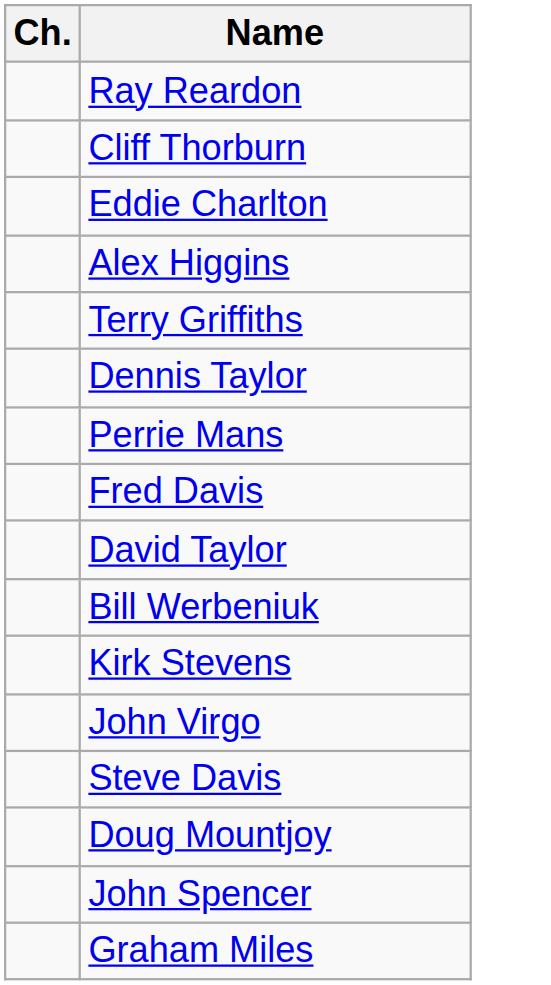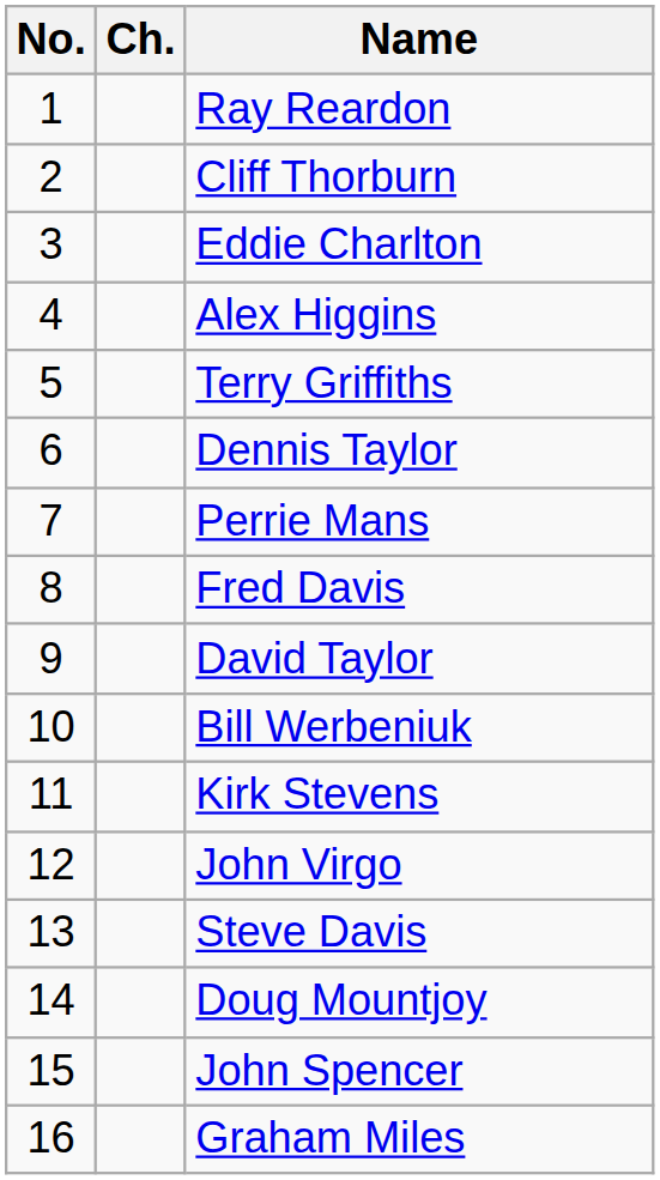+ column: No. | 1 | 2 | 3 | 4 | 5 | 6 | 7 | 8 | 9 | 10 | 11 | 12 | 13 | 14 | 15 | 16
